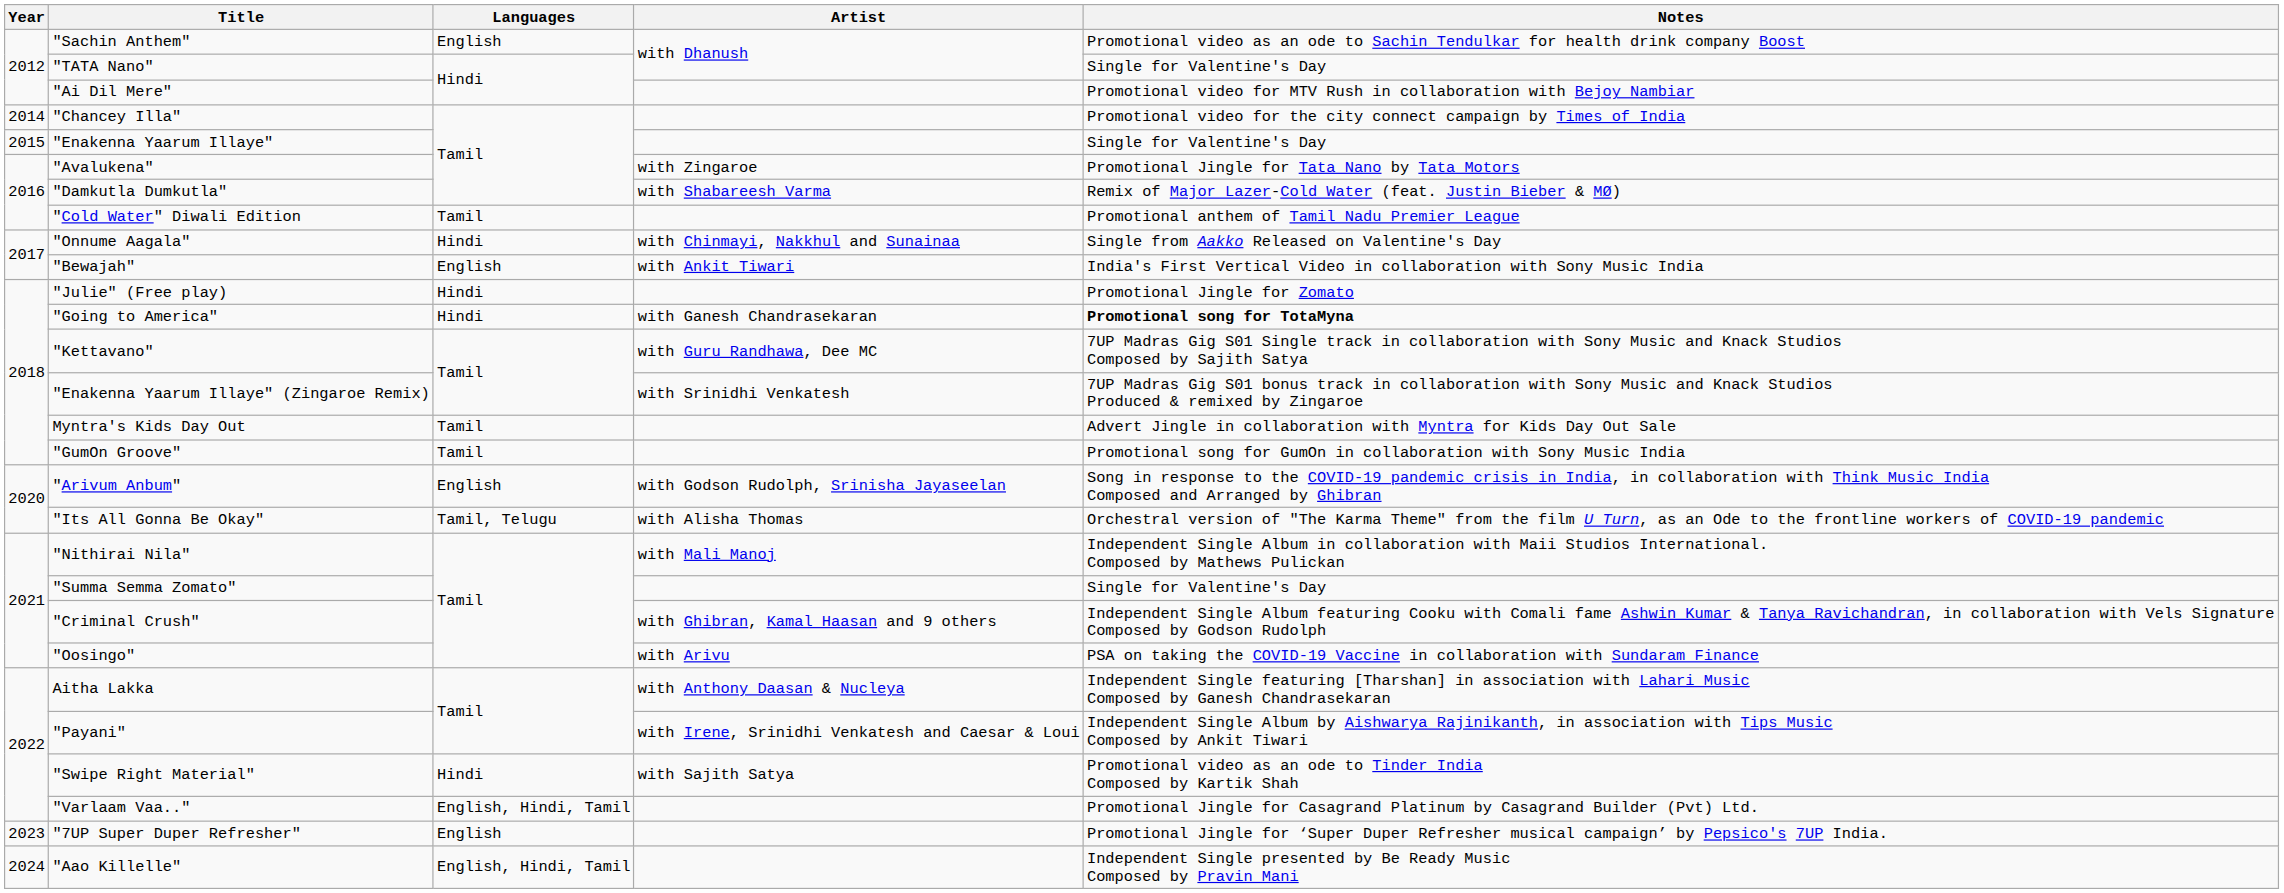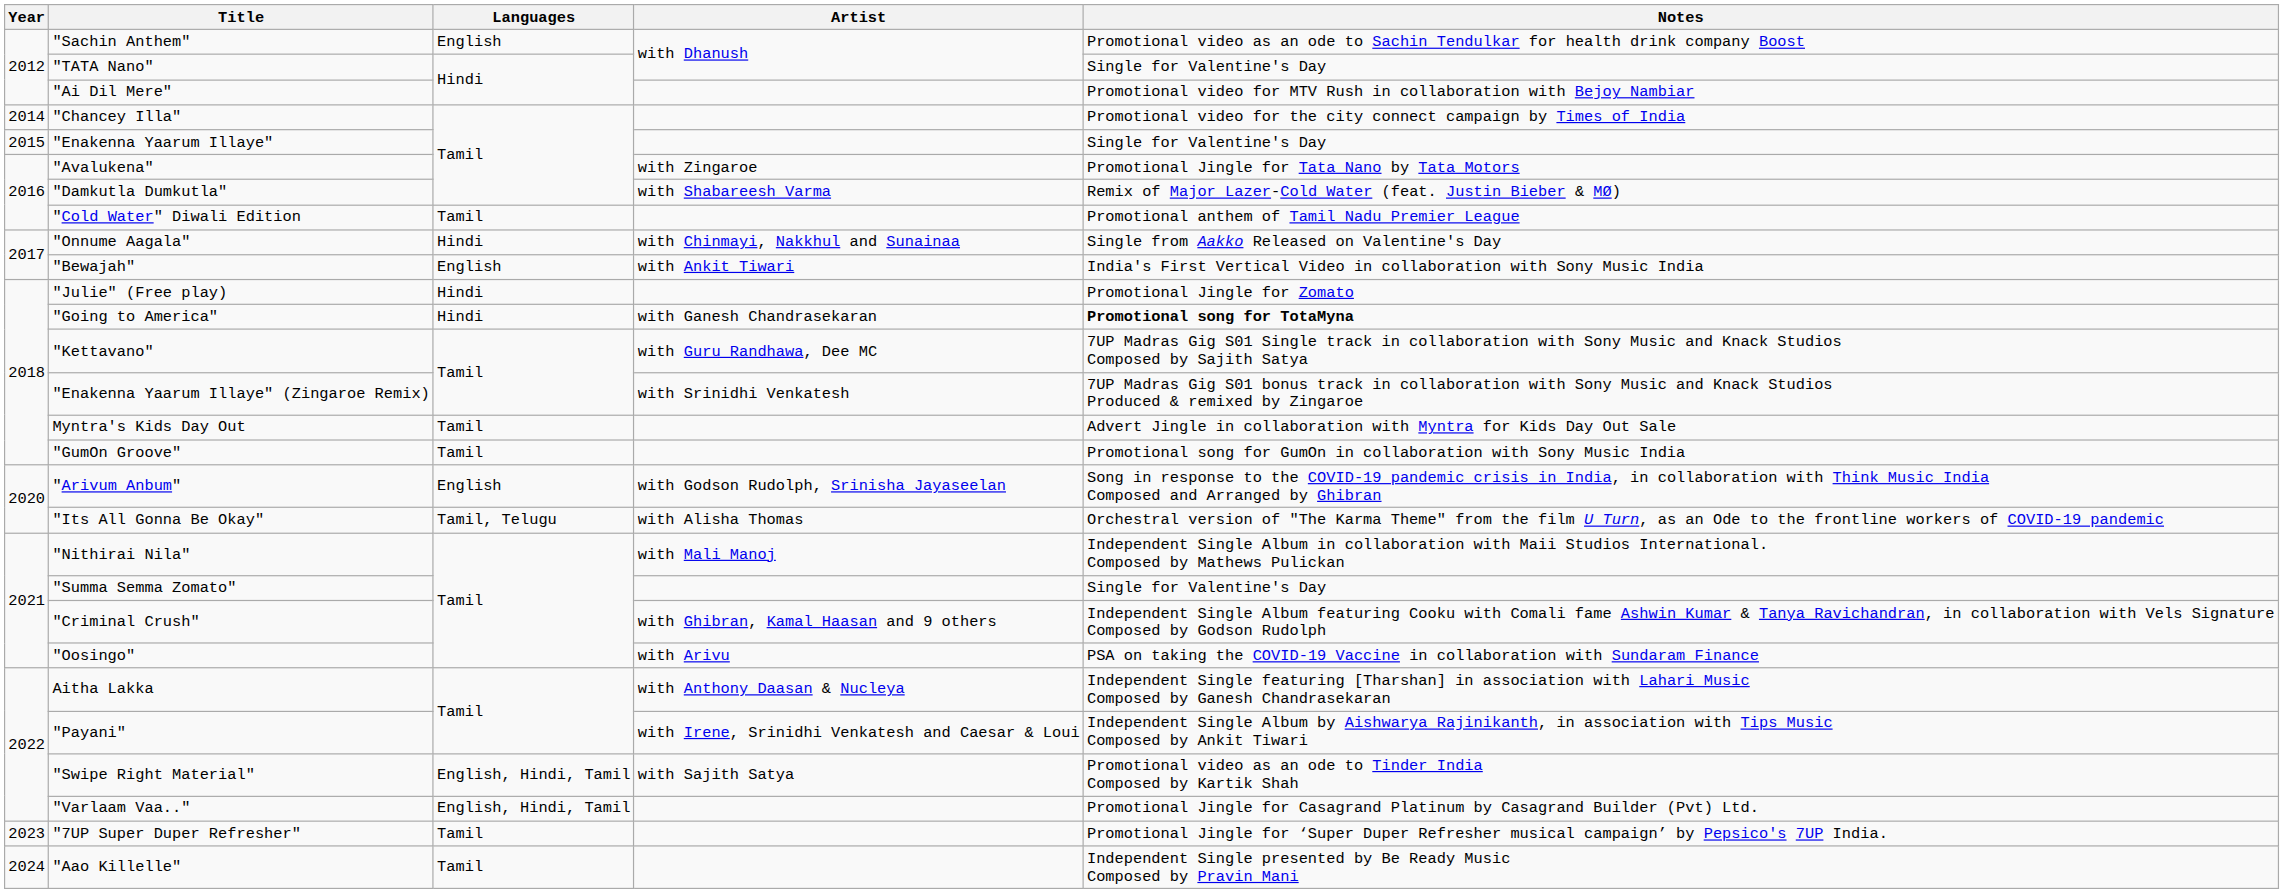"Swipe Right Material" | Languages: Hindi -> English, Hindi, Tamil
"7UP Super Duper Refresher" | Languages: English -> Tamil
"Aao Killelle" | Languages: English, Hindi, Tamil -> Tamil
